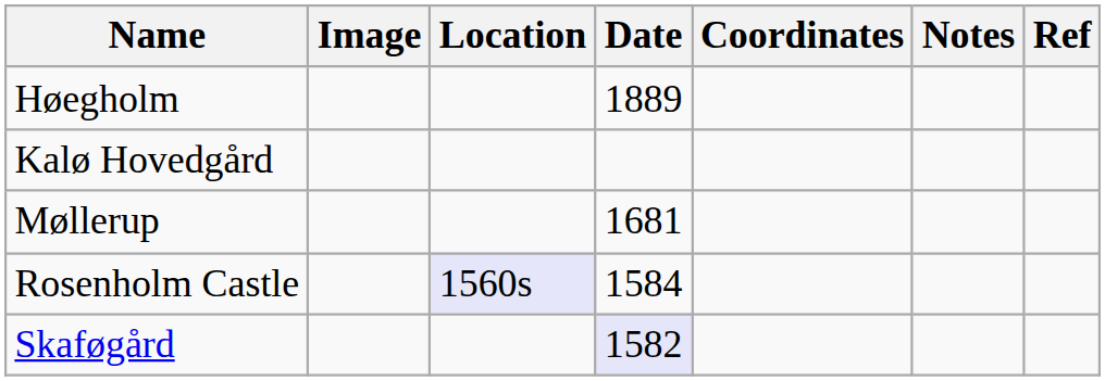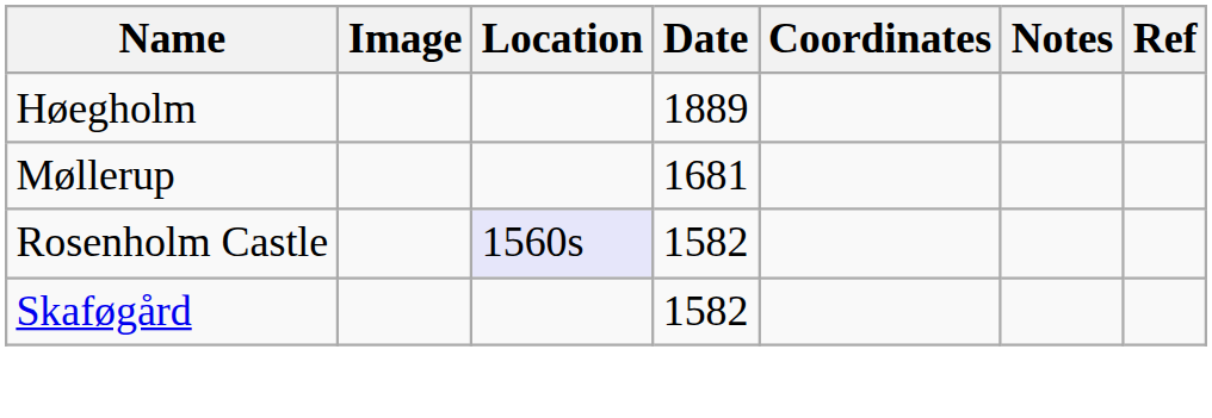- row: Kalø Hovedgård
Rosenholm Castle | Date: 1584 -> 1582
Skaføgård | Date: lavender background -> no background
